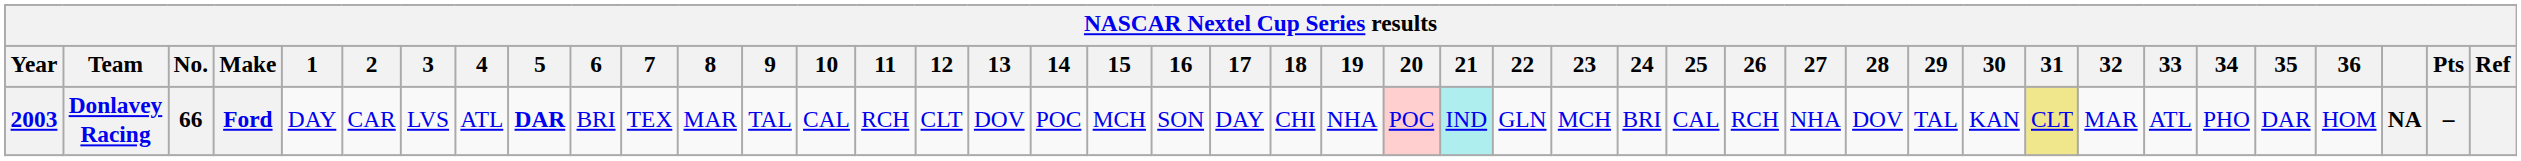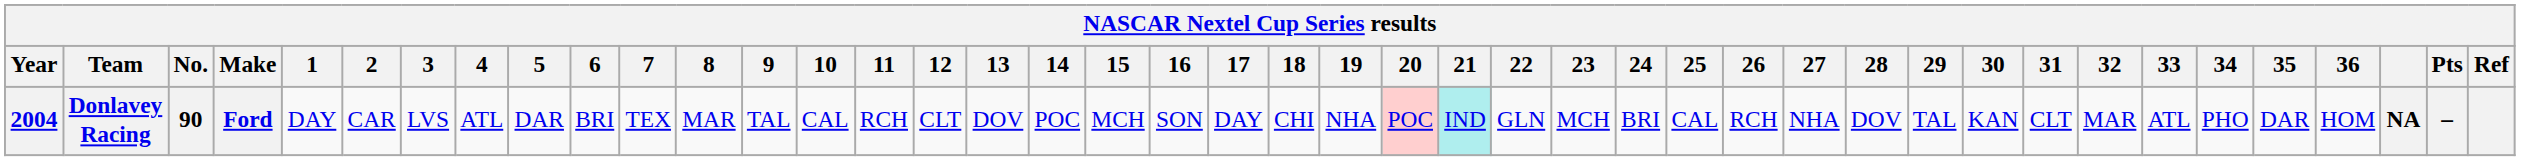Donlavey Racing | Year: 2003 -> 2004
Donlavey Racing | No.: 66 -> 90
Donlavey Racing | 5: bold -> normal
Donlavey Racing | 31: khaki background -> no background
